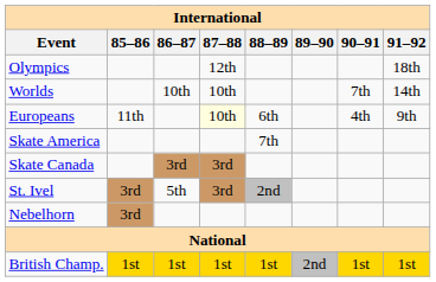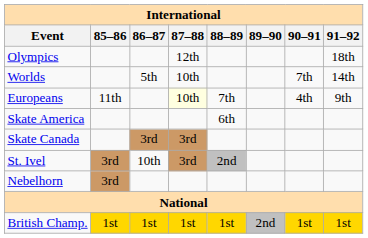Worlds | 86–87: 10th -> 5th
Europeans | 88–89: 6th -> 7th
Skate America | 88–89: 7th -> 6th
St. Ivel | 86–87: 5th -> 10th
